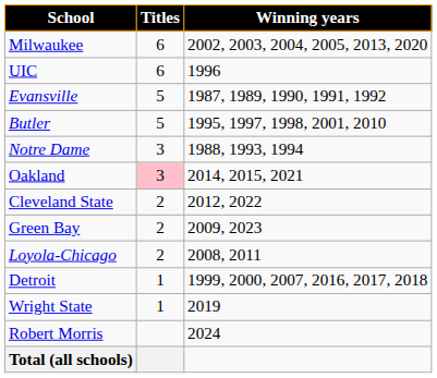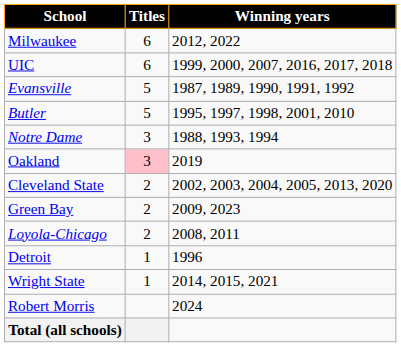Milwaukee | Winning years: 2002, 2003, 2004, 2005, 2013, 2020 -> 2012, 2022
UIC | Winning years: 1996 -> 1999, 2000, 2007, 2016, 2017, 2018
Oakland | Winning years: 2014, 2015, 2021 -> 2019
Cleveland State | Winning years: 2012, 2022 -> 2002, 2003, 2004, 2005, 2013, 2020
Detroit | Winning years: 1999, 2000, 2007, 2016, 2017, 2018 -> 1996
Wright State | Winning years: 2019 -> 2014, 2015, 2021
